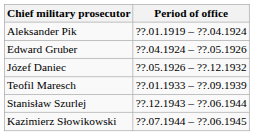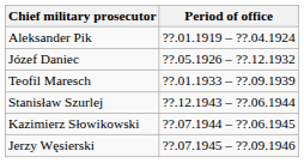- row: Edward Gruber | ??.04.1924 – ??.05.1926
+ row: Jerzy Węsierski | ??.07.1945 – ??.09.1946
